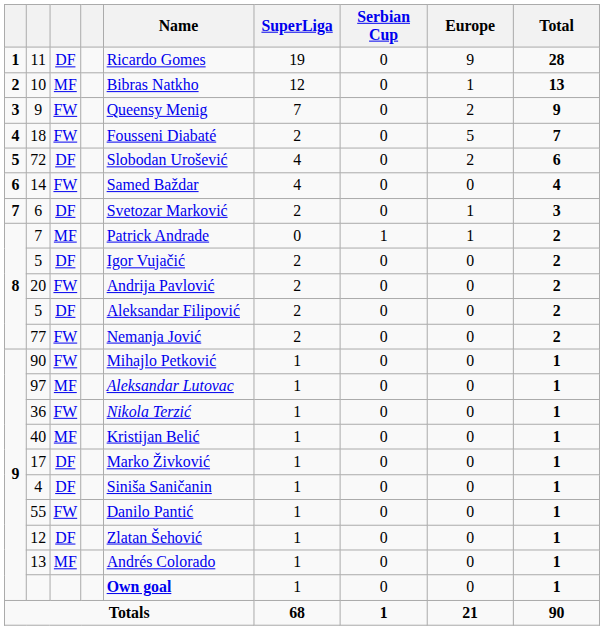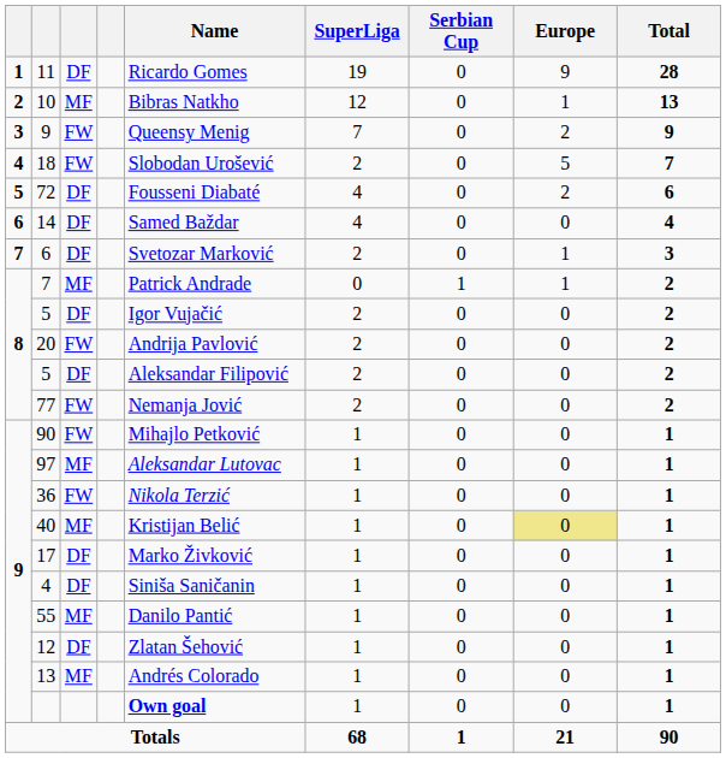18 | Name: Fousseni Diabaté -> Slobodan Urošević
72 | Name: Slobodan Urošević -> Fousseni Diabaté
14 | column 3: FW -> DF
40 | Europe: no background -> khaki background
55 | column 3: FW -> MF
